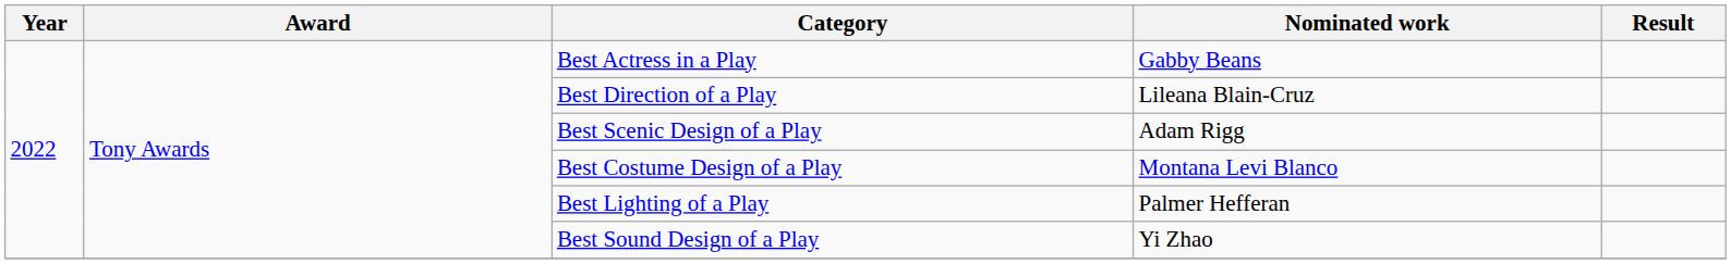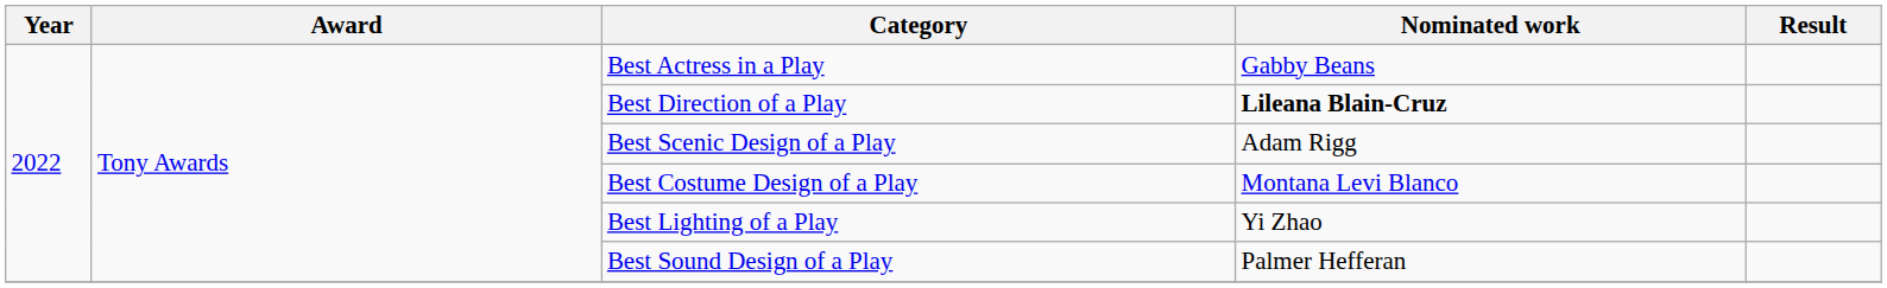Best Direction of a Play | Nominated work: normal -> bold
Best Lighting of a Play | Nominated work: Palmer Hefferan -> Yi Zhao
Best Sound Design of a Play | Nominated work: Yi Zhao -> Palmer Hefferan
